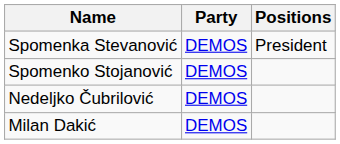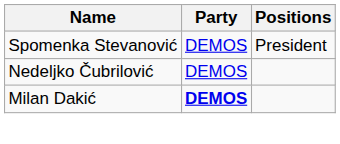- row: Spomenko Stojanović | DEMOS
Milan Dakić | Party: normal -> bold
